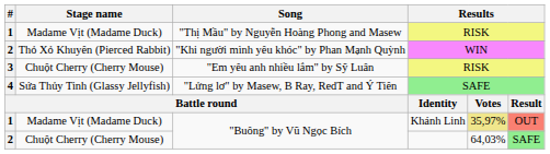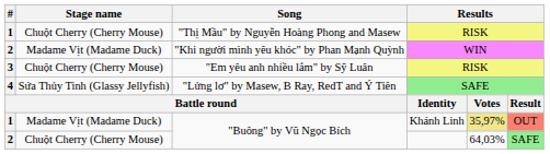"Thị Mầu" by Nguyễn Hoàng Phong and Masew | Stage name: Madame Vịt (Madame Duck) -> Chuột Cherry (Cherry Mouse)
"Khi người mình yêu khóc" by Phan Mạnh Quỳnh | Stage name: Thỏ Xỏ Khuyên (Pierced Rabbit) -> Madame Vịt (Madame Duck)
